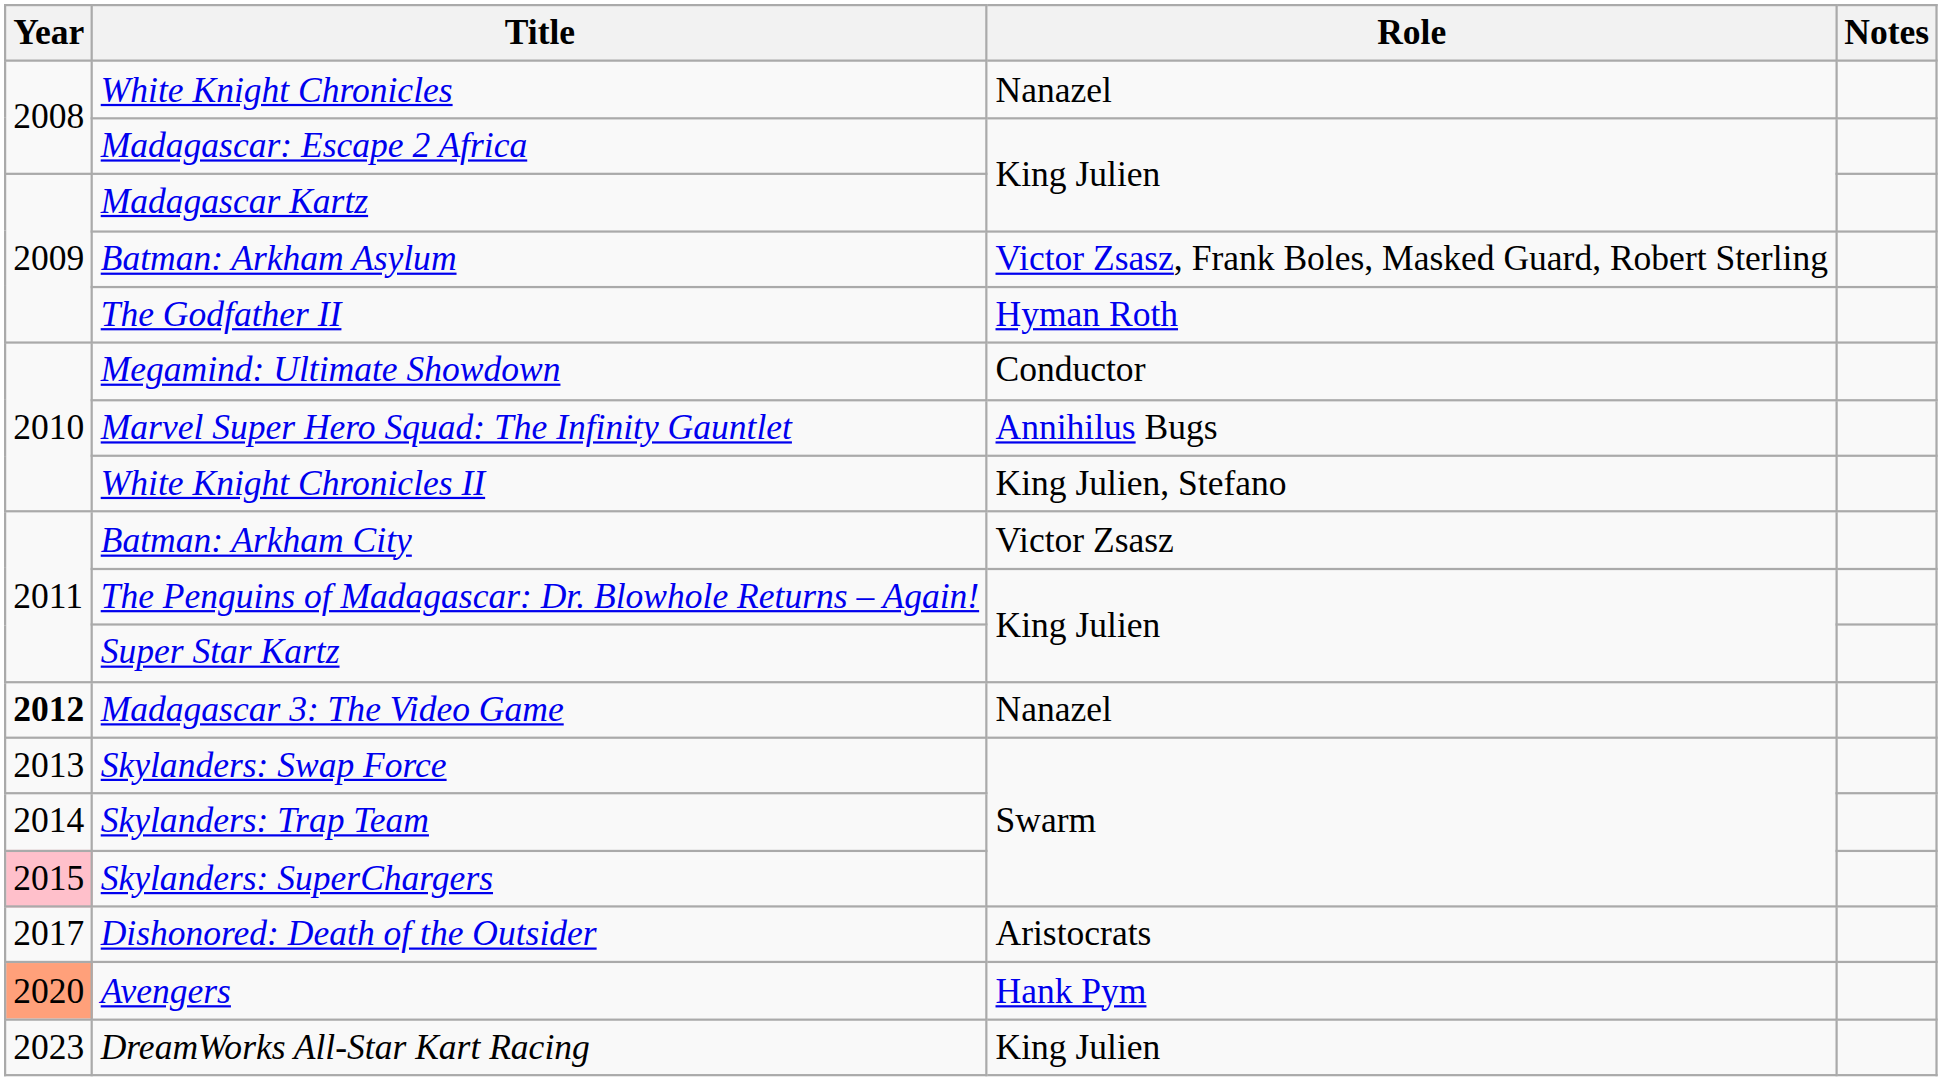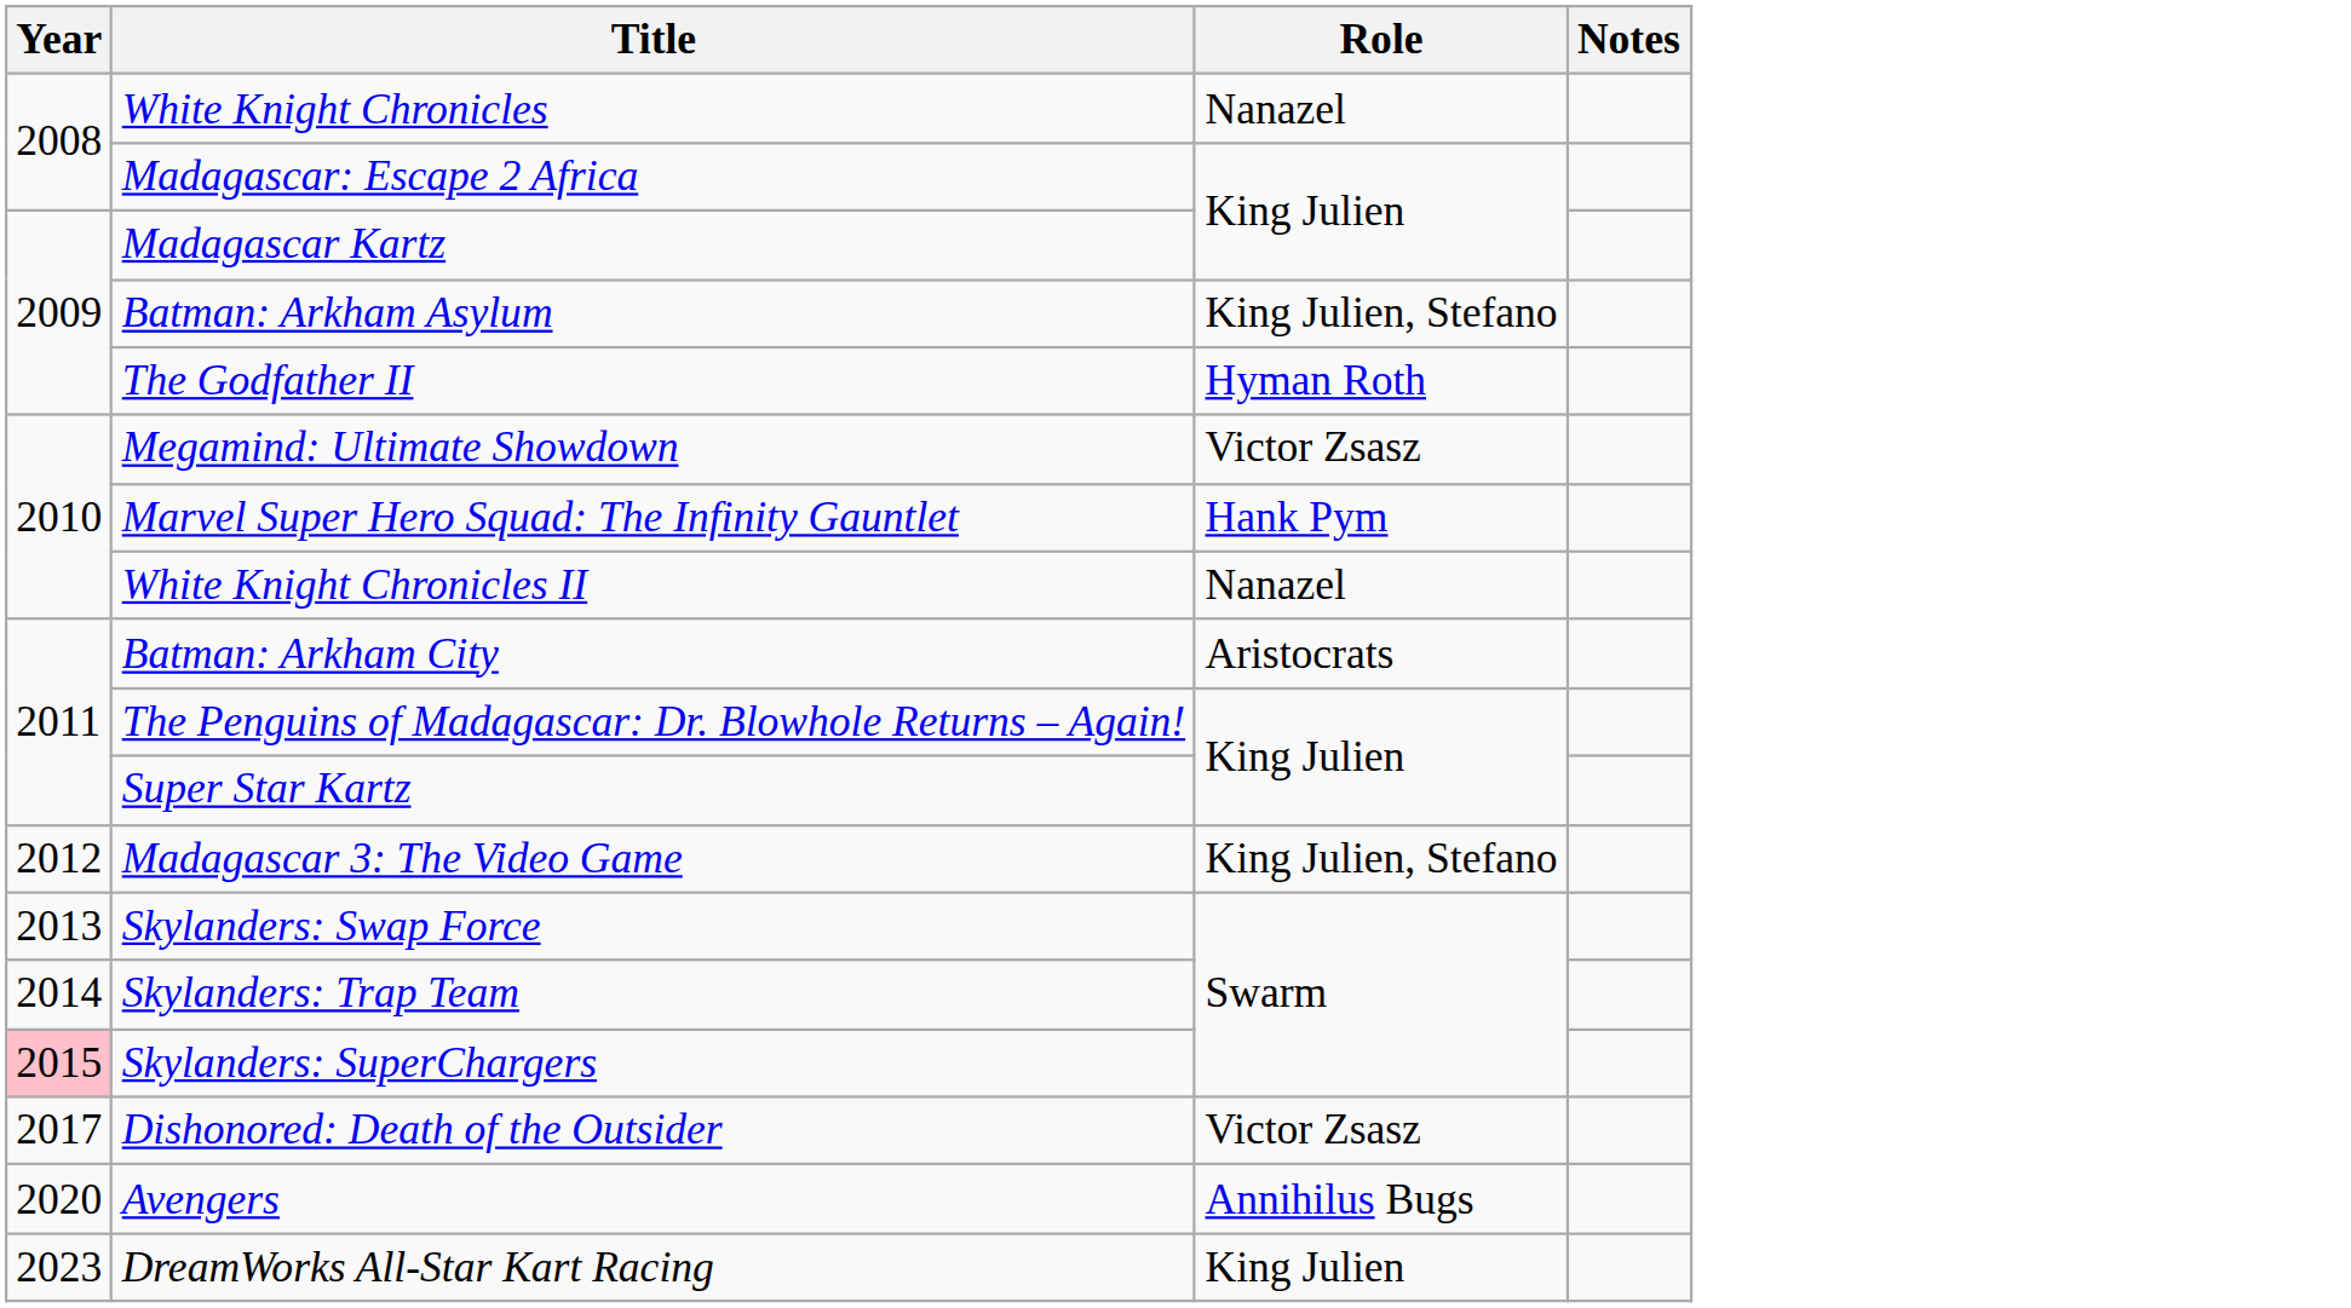Batman: Arkham Asylum | Role: Victor Zsasz, Frank Boles, Masked Guard, Robert Sterling -> King Julien, Stefano
Megamind: Ultimate Showdown | Role: Conductor -> Victor Zsasz
Marvel Super Hero Squad: The Infinity Gauntlet | Role: Annihilus Bugs -> Hank Pym
White Knight Chronicles II | Role: King Julien, Stefano -> Nanazel
Batman: Arkham City | Role: Victor Zsasz -> Aristocrats
Madagascar 3: The Video Game | Year: bold -> normal
Madagascar 3: The Video Game | Role: Nanazel -> King Julien, Stefano
Dishonored: Death of the Outsider | Role: Aristocrats -> Victor Zsasz
Avengers | Year: lightsalmon background -> no background
Avengers | Role: Hank Pym -> Annihilus Bugs
